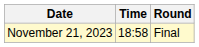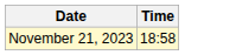- column: Round | Final
